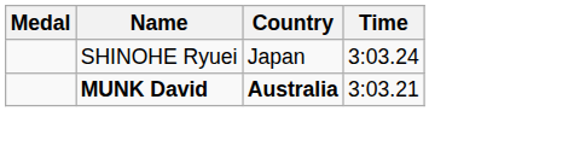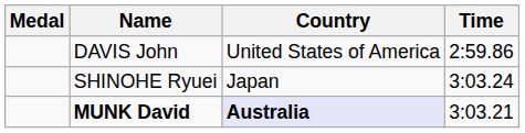+ row: DAVIS John | United States of America | 2:59.86
MUNK David | Country: no background -> lavender background
